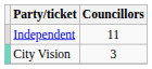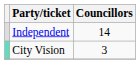Independent | Councillors: 11 -> 14
